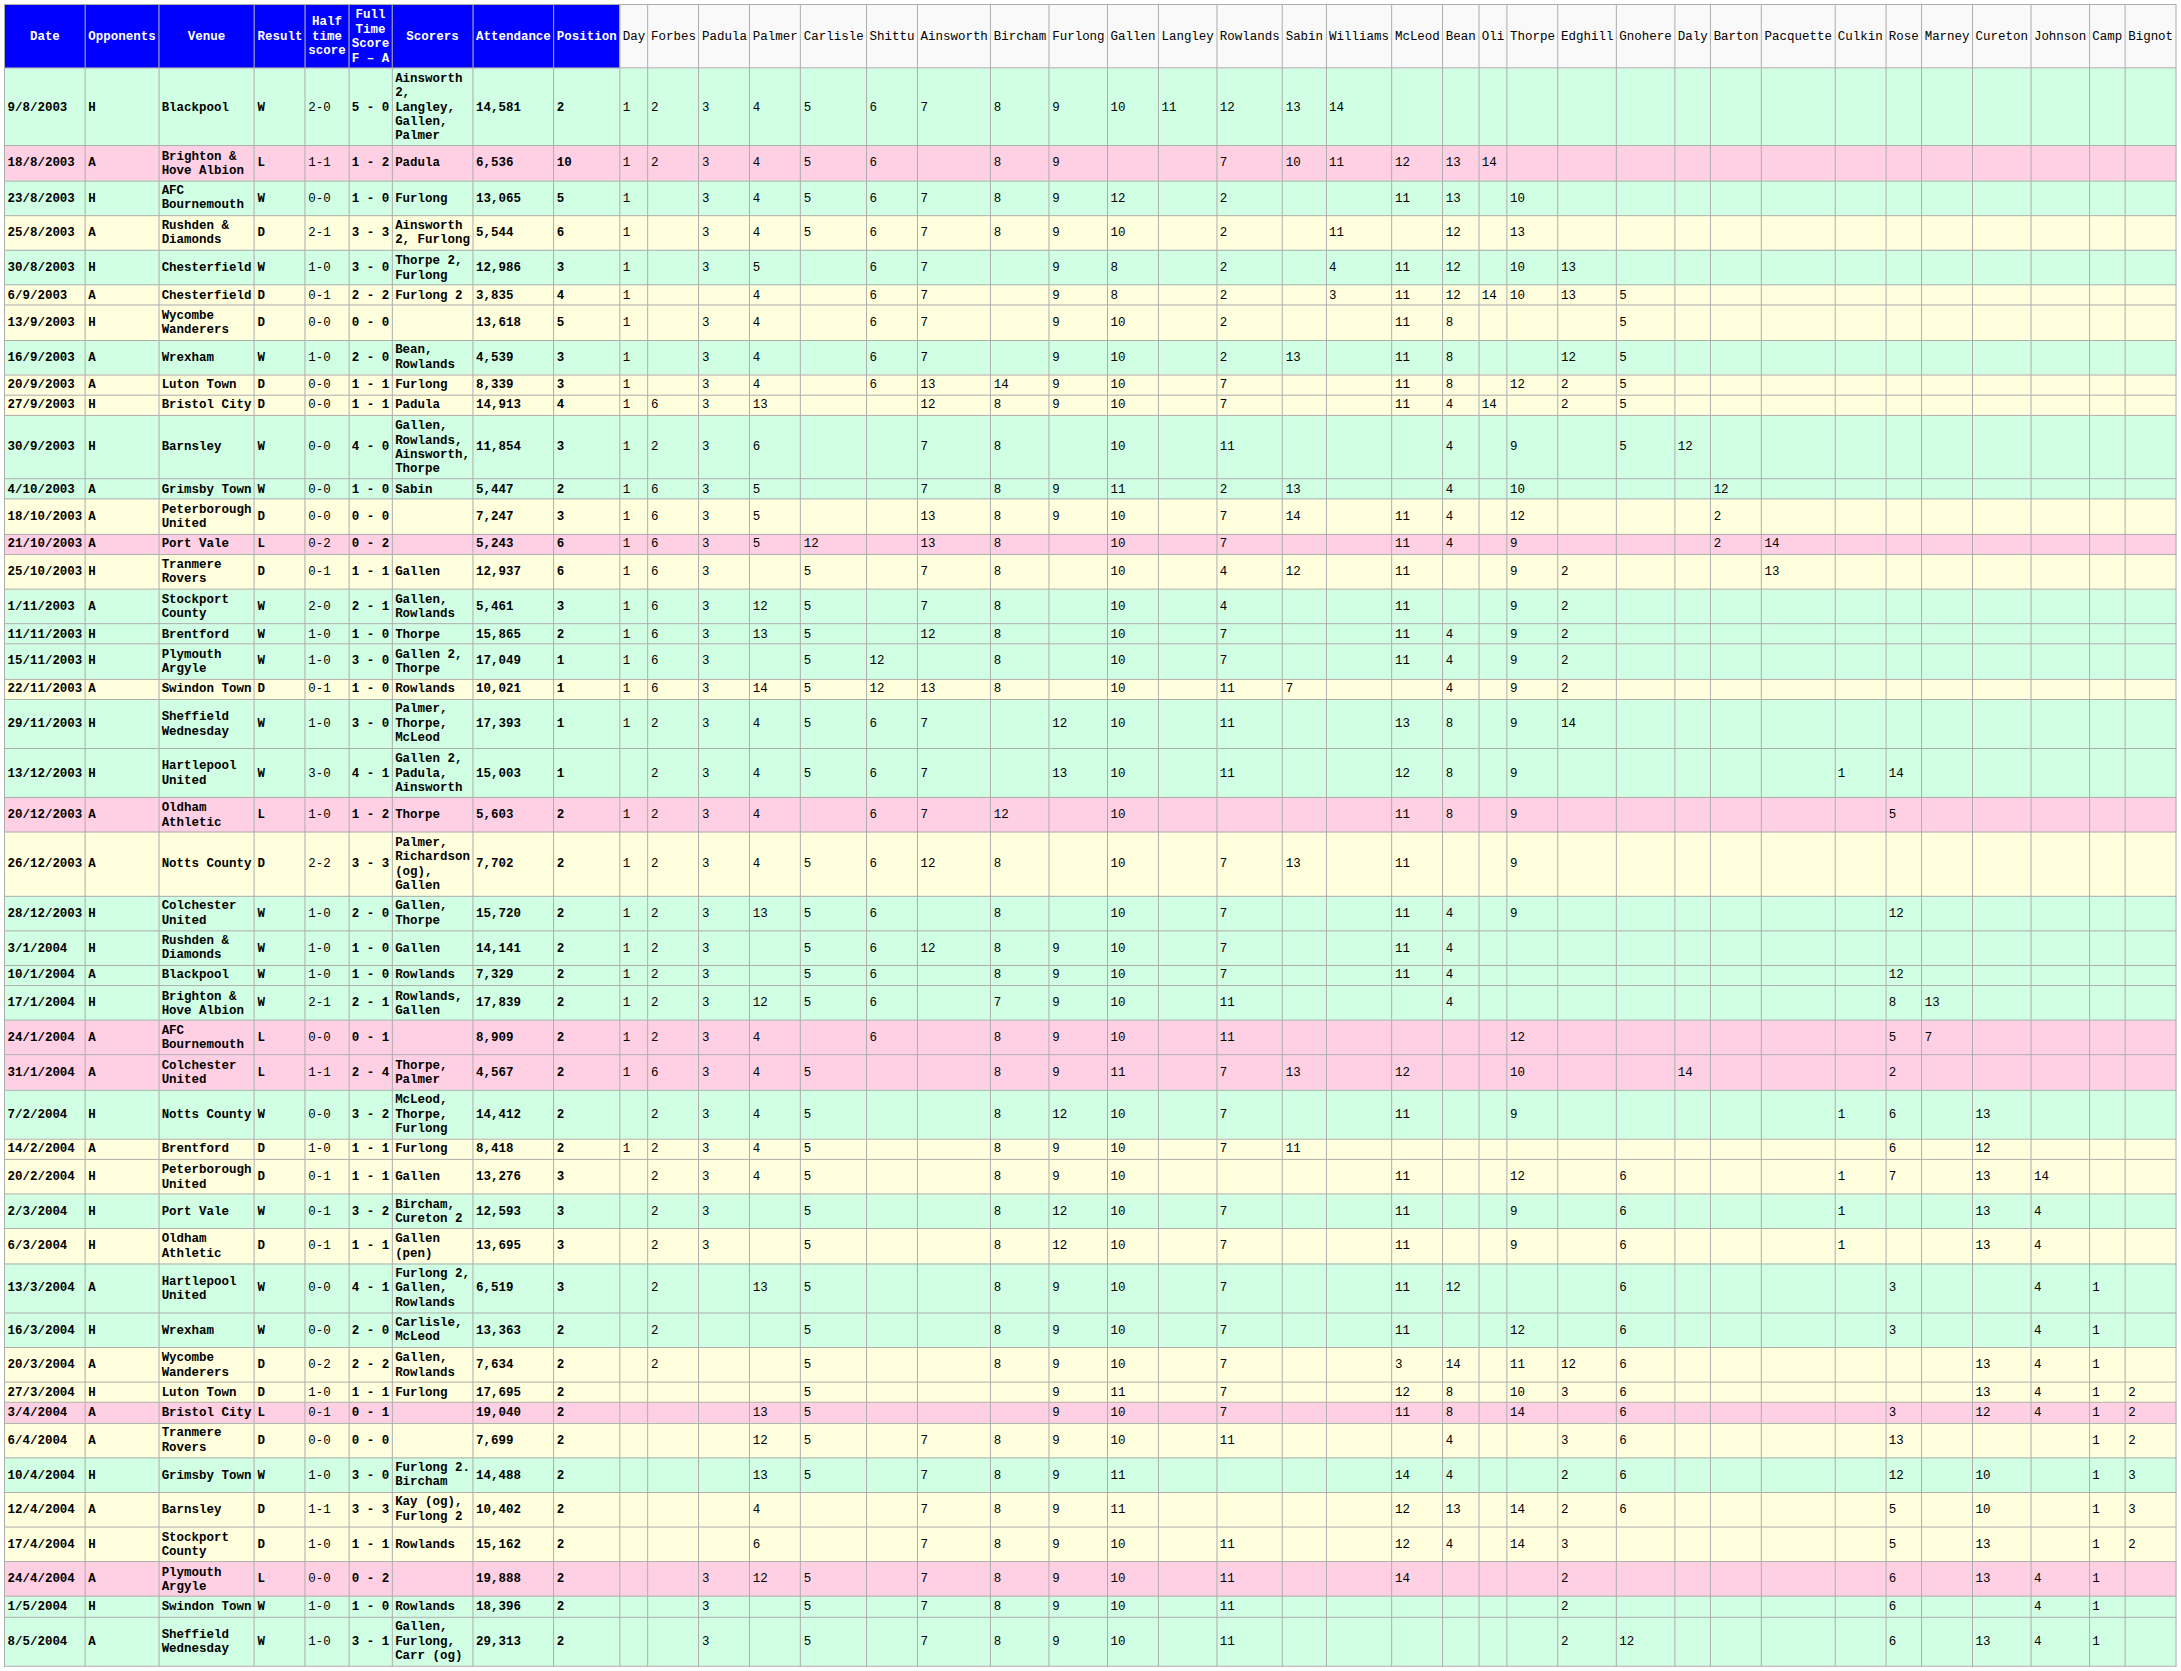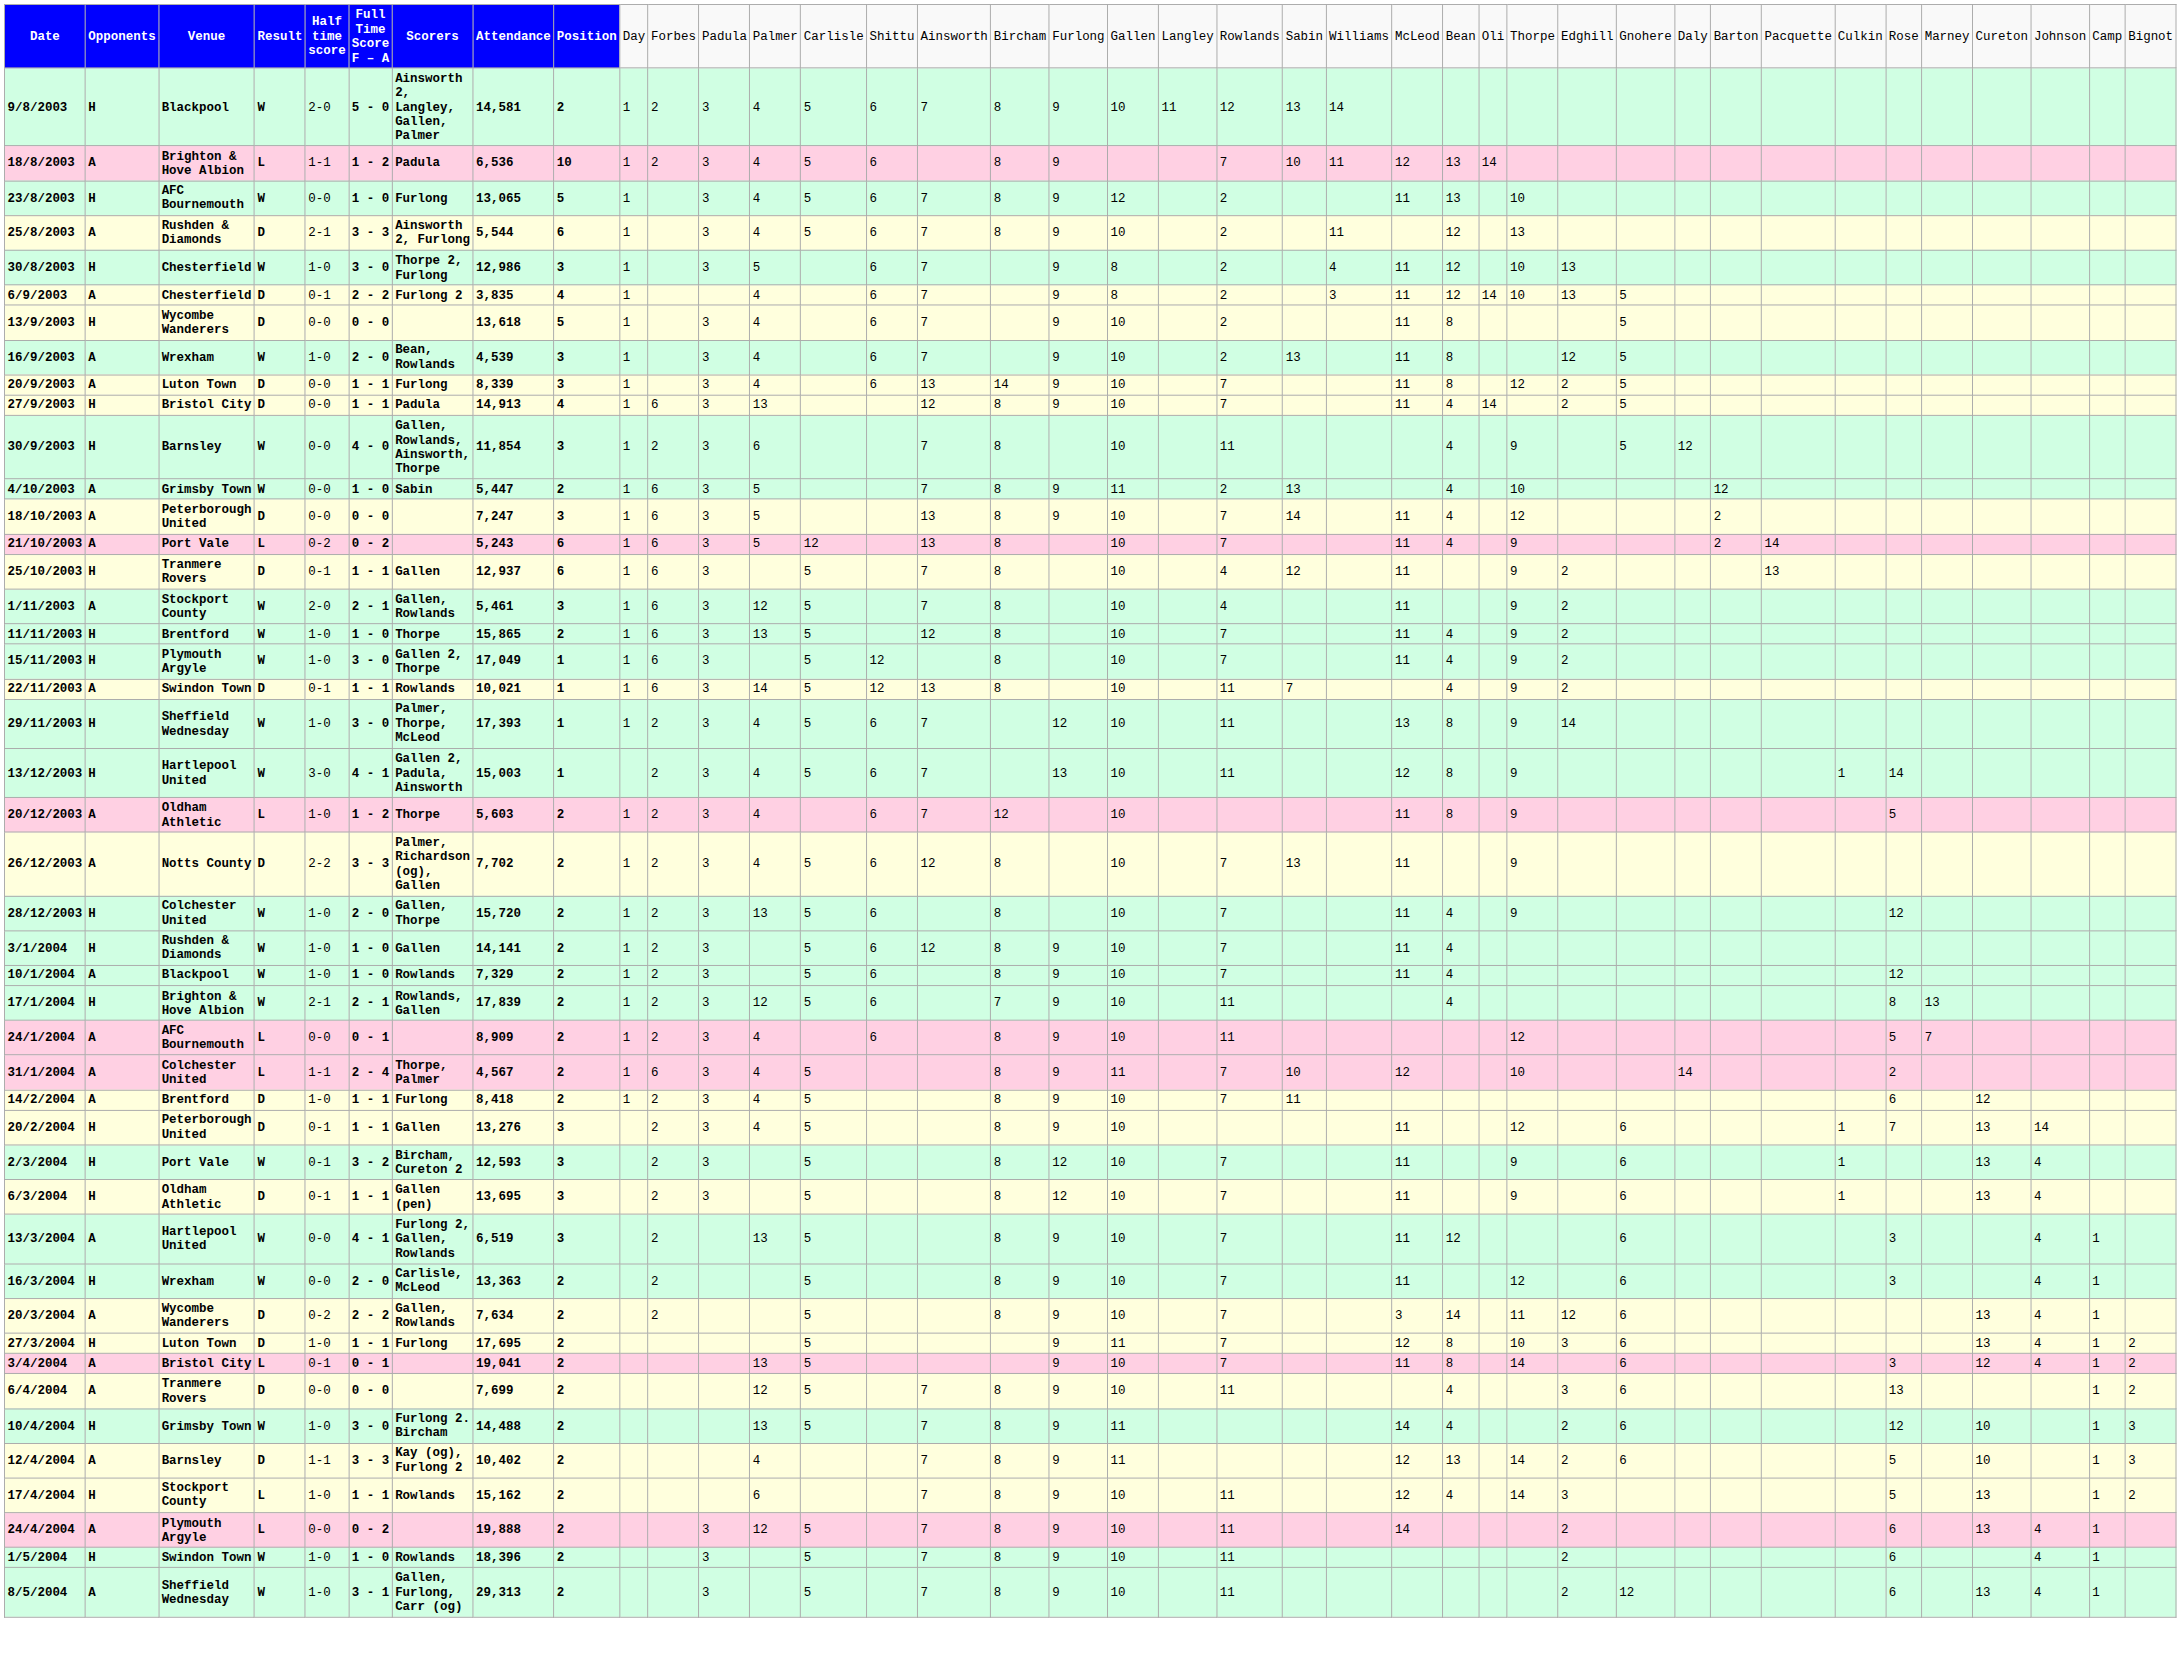22/11/2003 | column 6: 1 - 0 -> 1 - 1
31/1/2004 | column 22: 13 -> 10
- row: 7/2/2004 | H | Notts County | W | 0-0 | 3 - 2 | McLeod, Thorpe, Furlong | 14,412 | 2 | 2 | 3 | 4 | 5 | 8 | 12 | 10 | 7 | 11 | 9 | 1 | 6 | 13
3/4/2004 | column 8: 19,040 -> 19,041
17/4/2004 | column 4: D -> L
